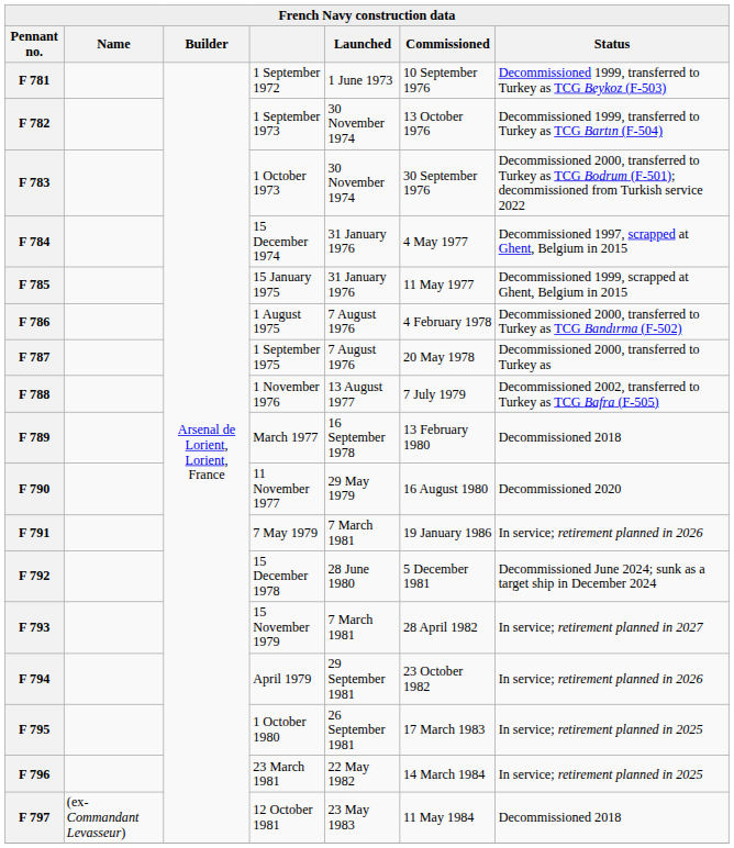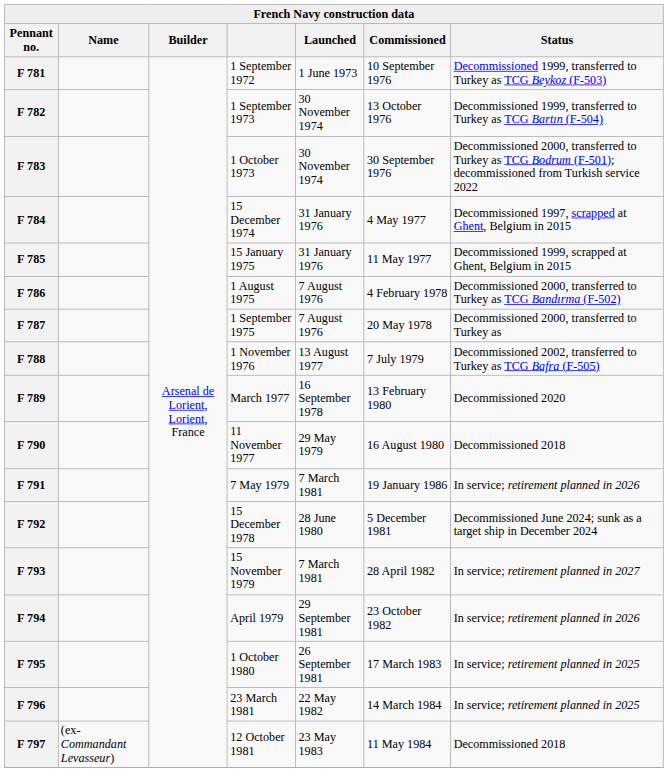F 789 | Status: Decommissioned 2018 -> Decommissioned 2020
F 790 | Status: Decommissioned 2020 -> Decommissioned 2018
